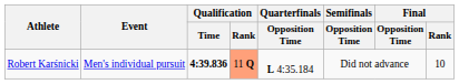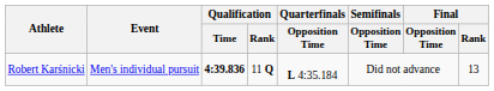Robert Karśnicki | Qualification / Rank: lightsalmon background -> no background
Robert Karśnicki | Final / Rank: 10 -> 13
